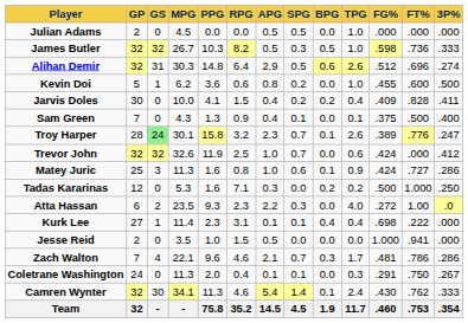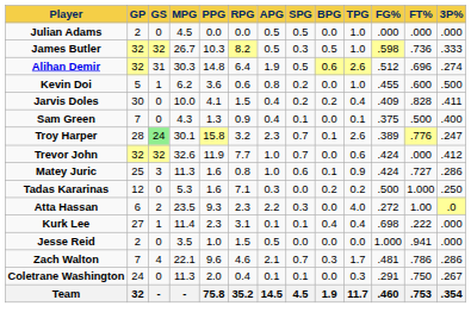Alihan Demir | APG: 2.9 -> 1.9
Trevor John | RPG: 2.5 -> 7.7
- row: Camren Wynter | 32 | 30 | 34.1 | 11.3 | 4.6 | 5.4 | 1.4 | 0.1 | 2.4 | .430 | .762 | .333
